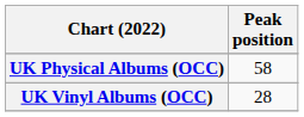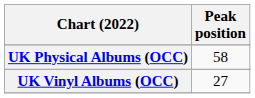UK Vinyl Albums (OCC) | Peak position: 28 -> 27
